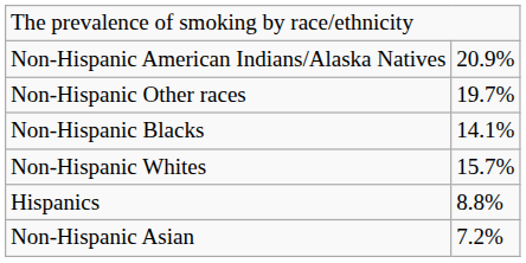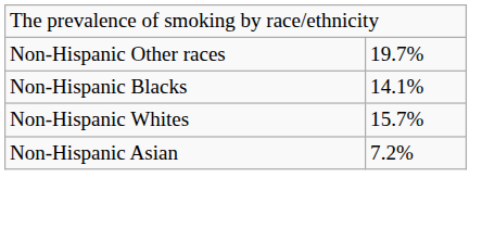- row: Non-Hispanic American Indians/Alaska Natives | 20.9%
- row: Hispanics | 8.8%
